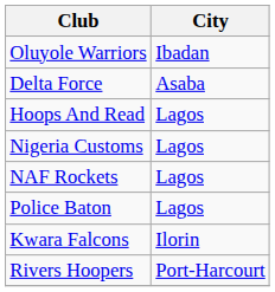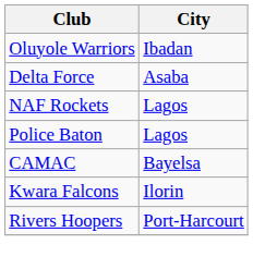- row: Hoops And Read | Lagos
- row: Nigeria Customs | Lagos
+ row: CAMAC | Bayelsa
